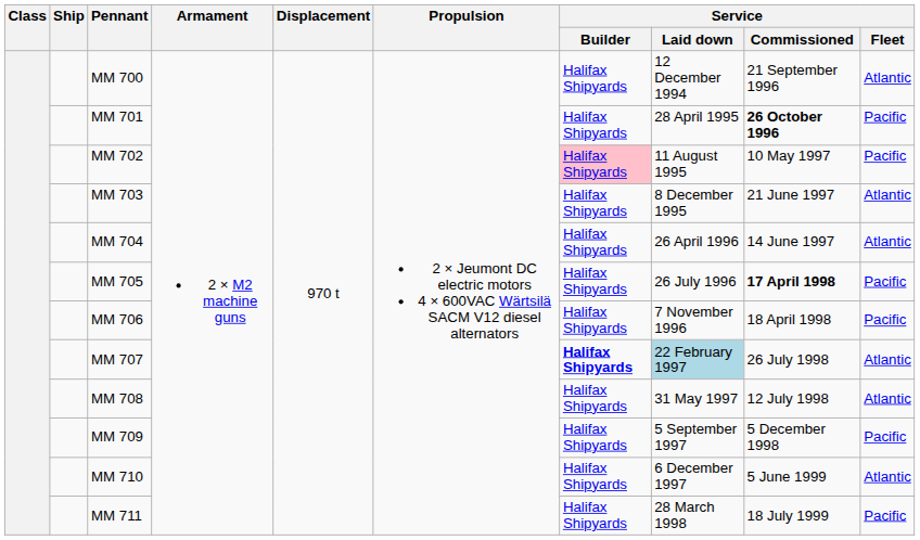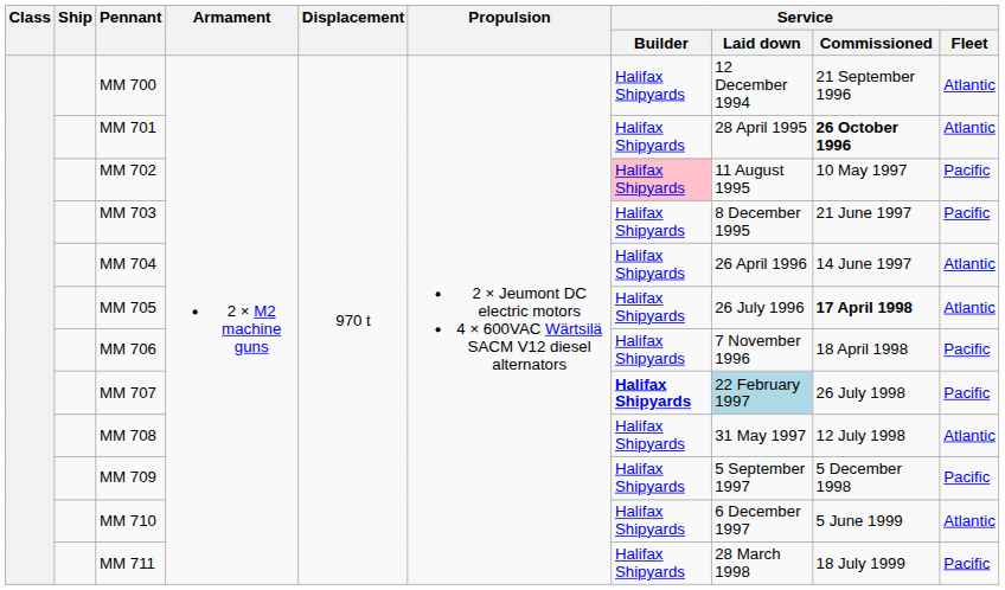MM 701 | Service / Fleet: Pacific -> Atlantic
MM 703 | Service / Fleet: Atlantic -> Pacific
MM 705 | Service / Fleet: Pacific -> Atlantic
MM 707 | Service / Fleet: Atlantic -> Pacific
